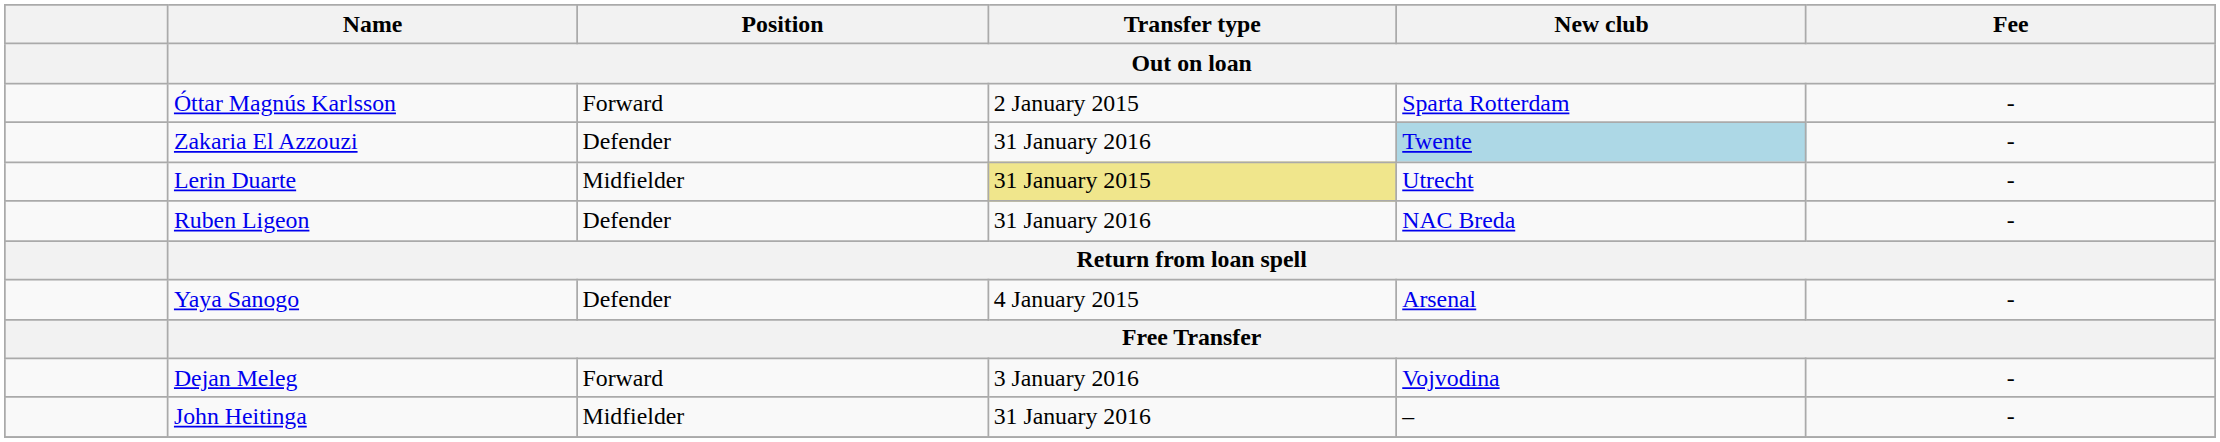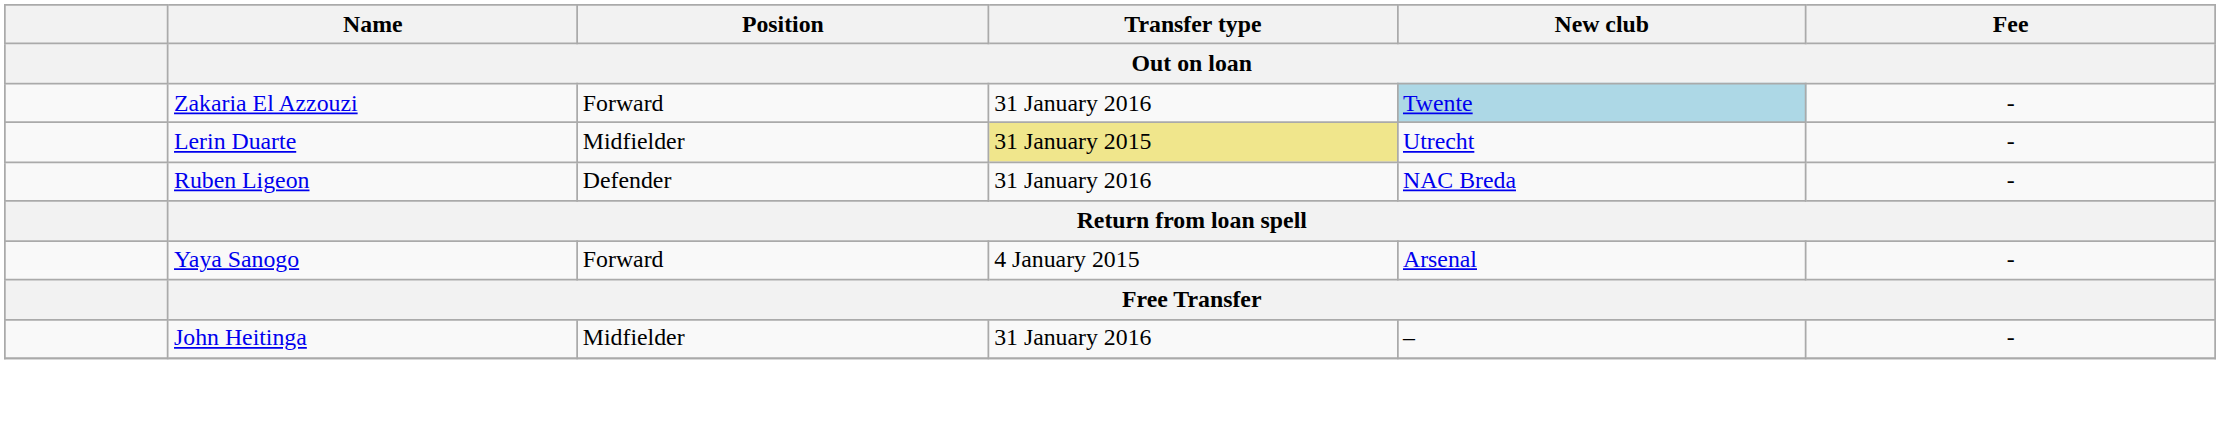- row: Óttar Magnús Karlsson | Forward | 2 January 2015 | Sparta Rotterdam | -
Zakaria El Azzouzi | Position / Out on loan: Defender -> Forward
Yaya Sanogo | Position / Out on loan: Defender -> Forward
- row: Dejan Meleg | Forward | 3 January 2016 | Vojvodina | -
